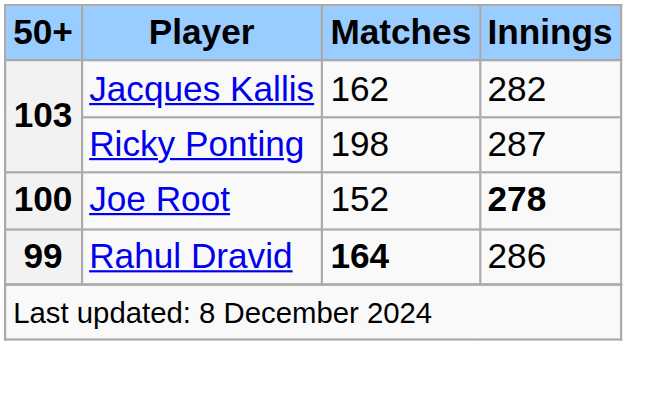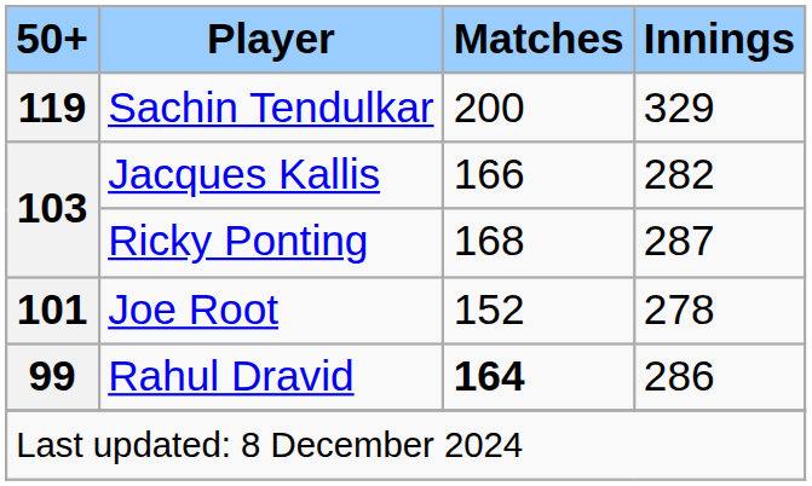+ row: 119 | Sachin Tendulkar | 200 | 329
Jacques Kallis | Matches: 162 -> 166
Ricky Ponting | Matches: 198 -> 168
Joe Root | 50+: 100 -> 101
Joe Root | Innings: bold -> normal
